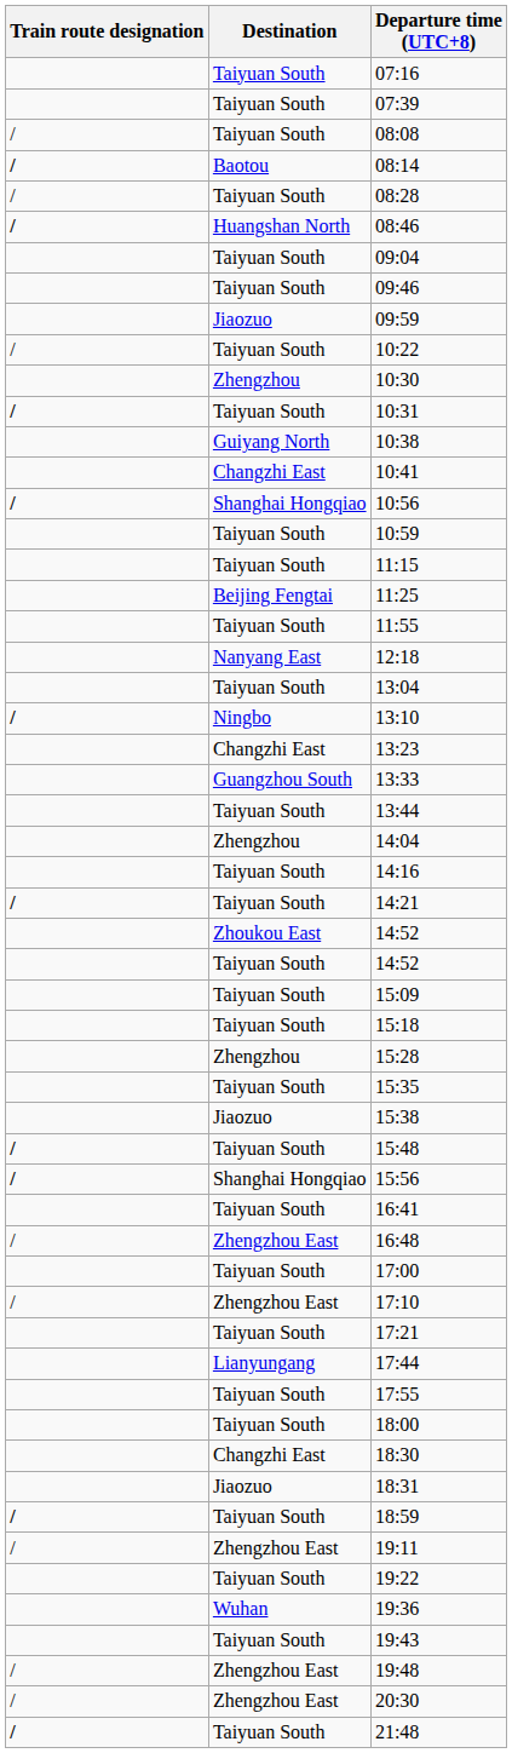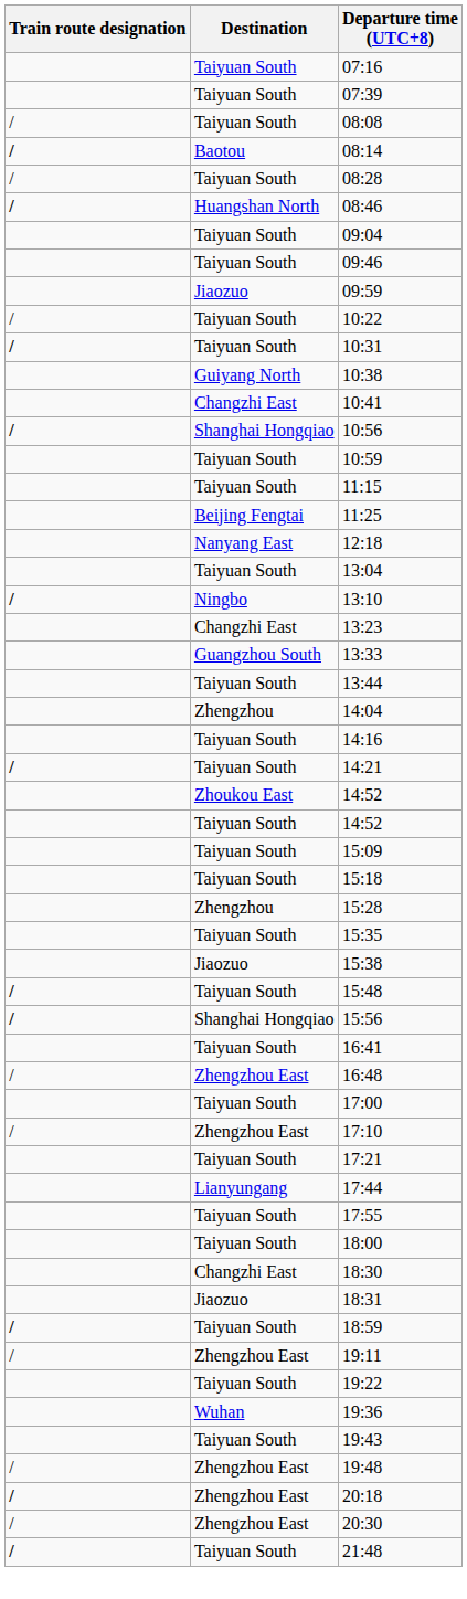- row: Zhengzhou | 10:30
- row: Taiyuan South | 11:55
+ row: / | Zhengzhou East | 20:18
